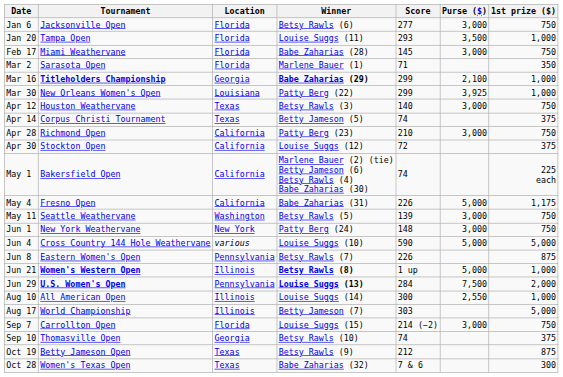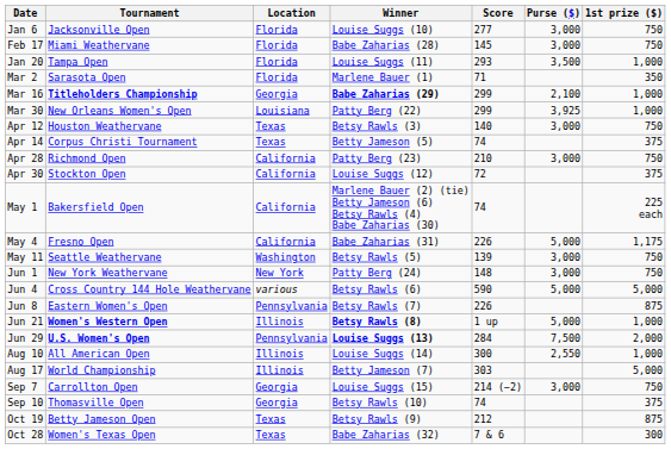Jan 6 | Winner: Betsy Rawls (6) -> Louise Suggs (10)
rows swapped: Jan 20 <-> Feb 17
Jun 4 | Winner: Louise Suggs (10) -> Betsy Rawls (6)
Sep 7 | Location: Florida -> Georgia
